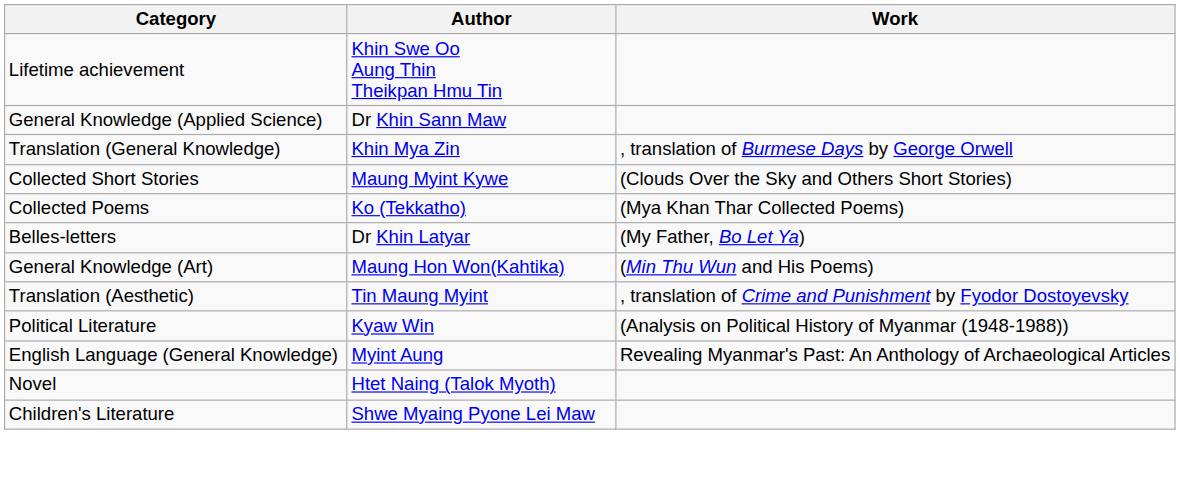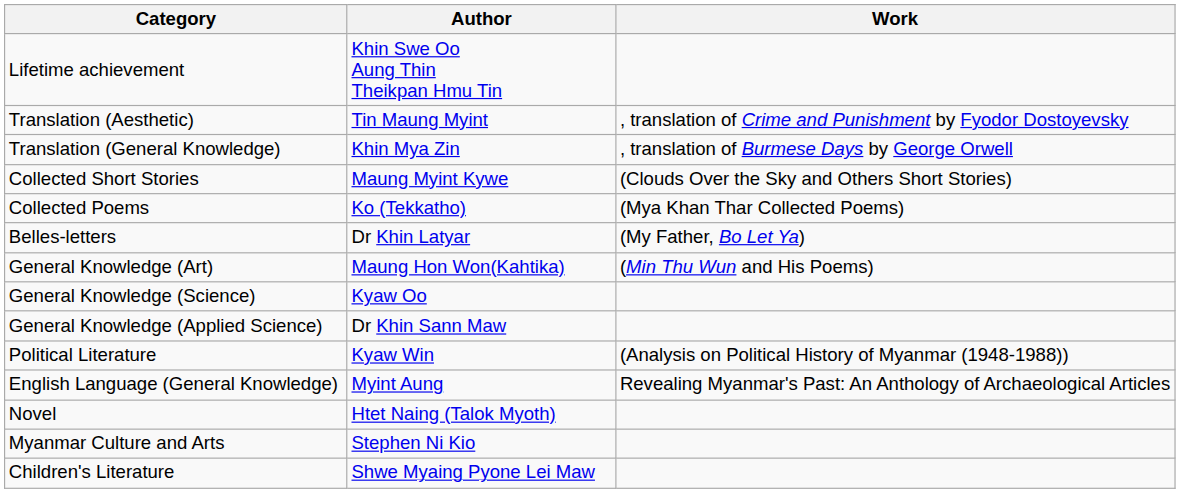rows swapped: Translation (Aesthetic) <-> General Knowledge (Applied Science)
+ row: General Knowledge (Science) | Kyaw Oo
+ row: Myanmar Culture and Arts | Stephen Ni Kio
